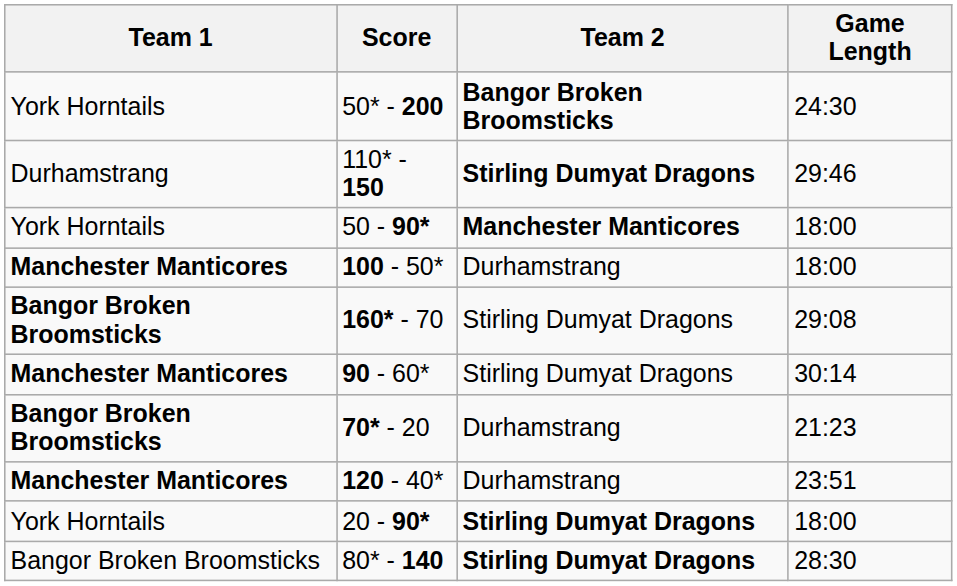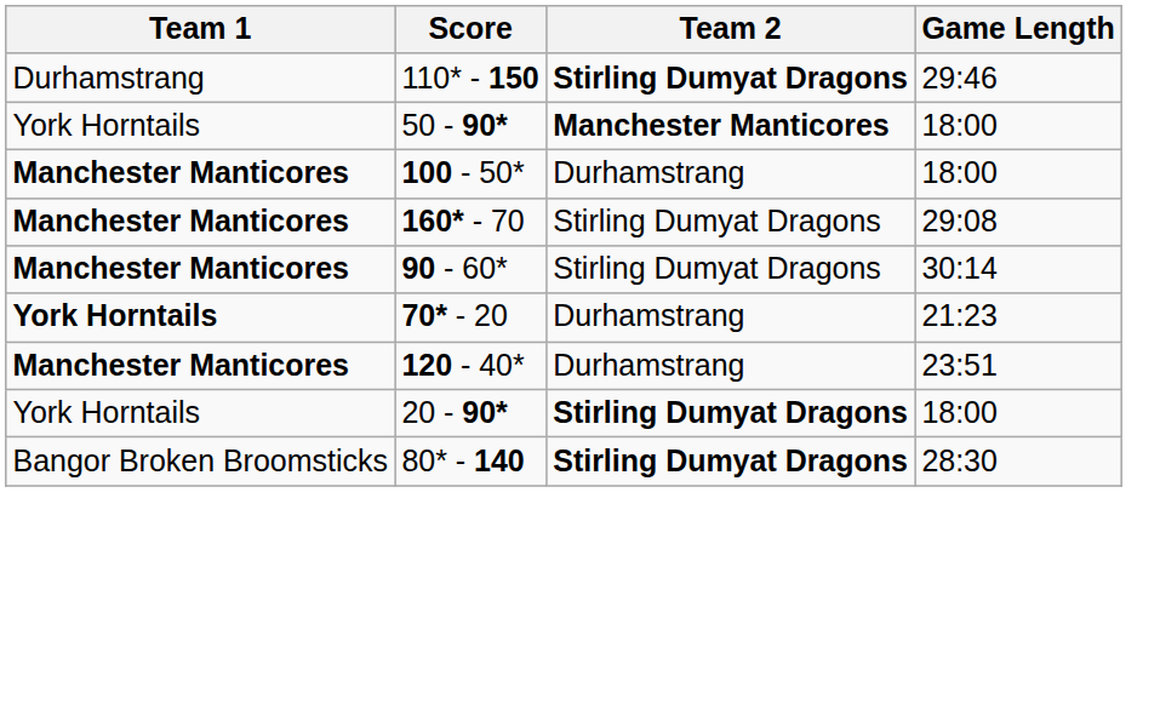- row: York Horntails | 50* - 200 | Bangor Broken Broomsticks | 24:30
160* - 70 | Team 1: Bangor Broken Broomsticks -> Manchester Manticores
70* - 20 | Team 1: Bangor Broken Broomsticks -> York Horntails
